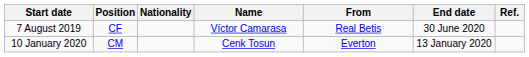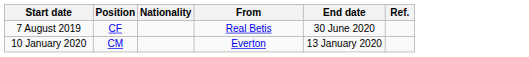- column: Name | Víctor Camarasa | Cenk Tosun
